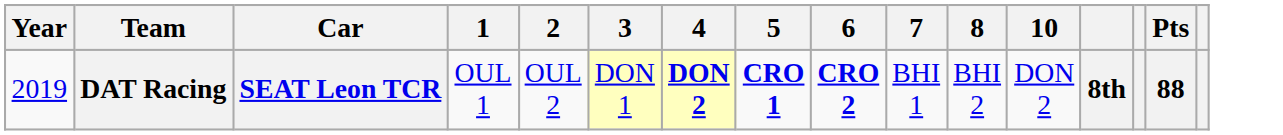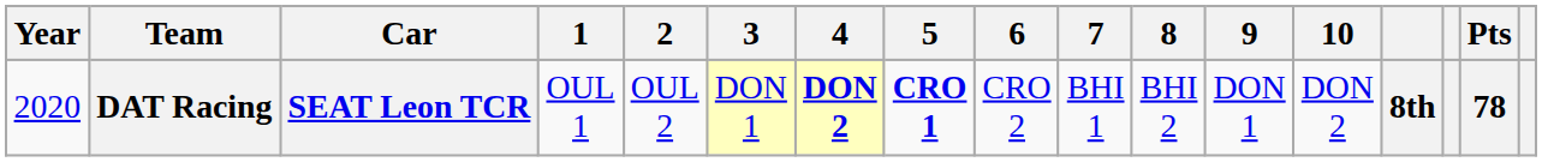+ column: 9 | DON 1
DAT Racing | Year: 2019 -> 2020
DAT Racing | 6: bold -> normal
DAT Racing | Pts: 88 -> 78
